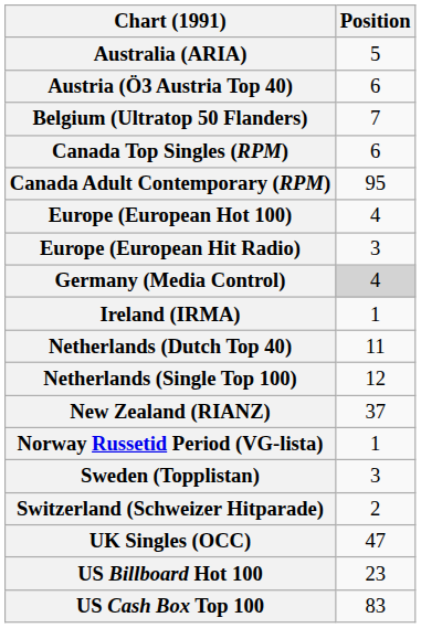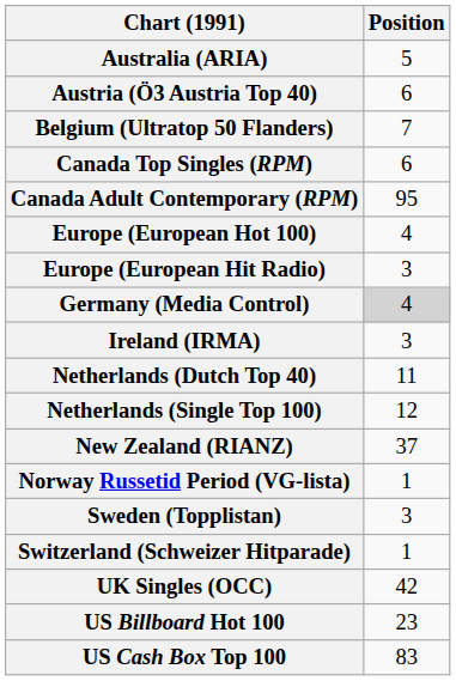Ireland (IRMA) | Position: 1 -> 3
Switzerland (Schweizer Hitparade) | Position: 2 -> 1
UK Singles (OCC) | Position: 47 -> 42
